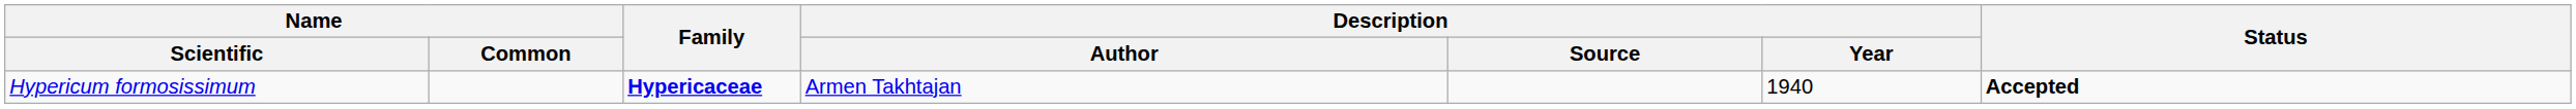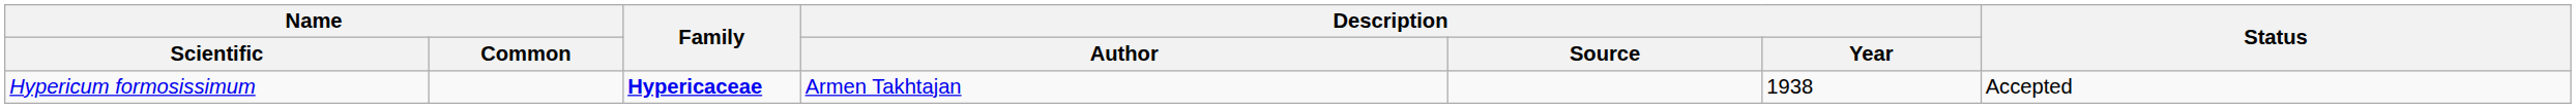Hypericum formosissimum | Description / Year: 1940 -> 1938
Hypericum formosissimum | Status: bold -> normal
